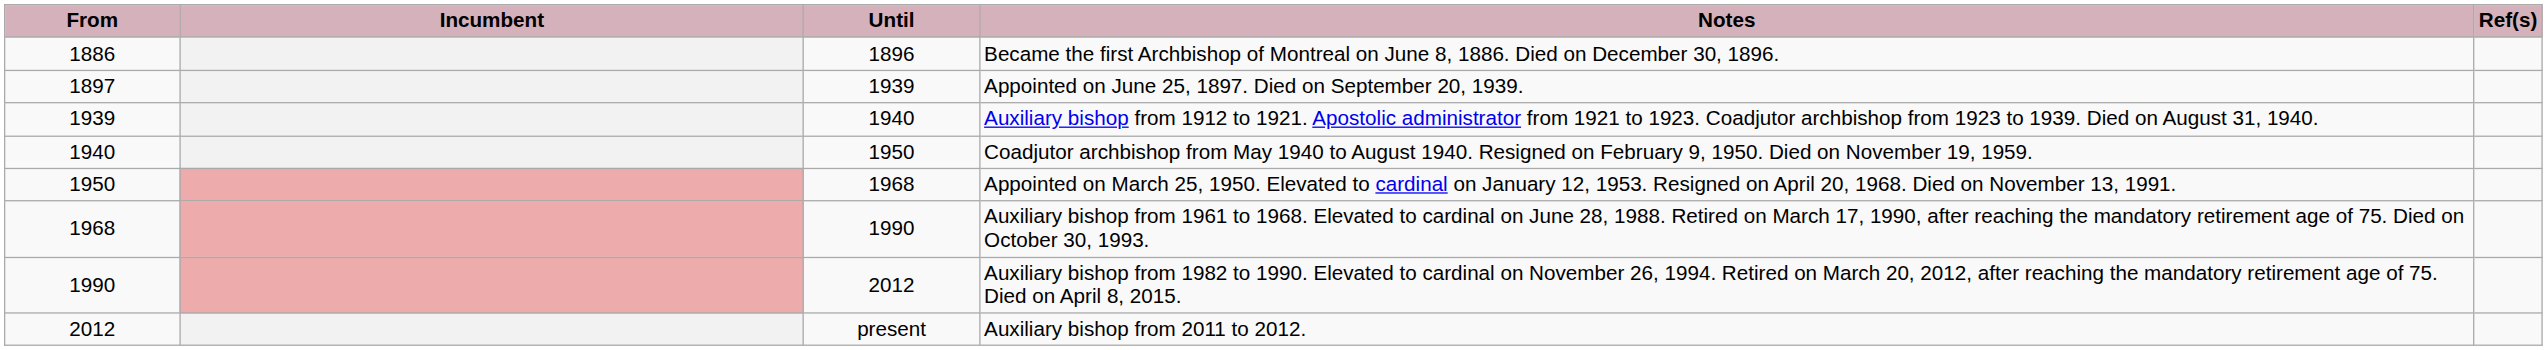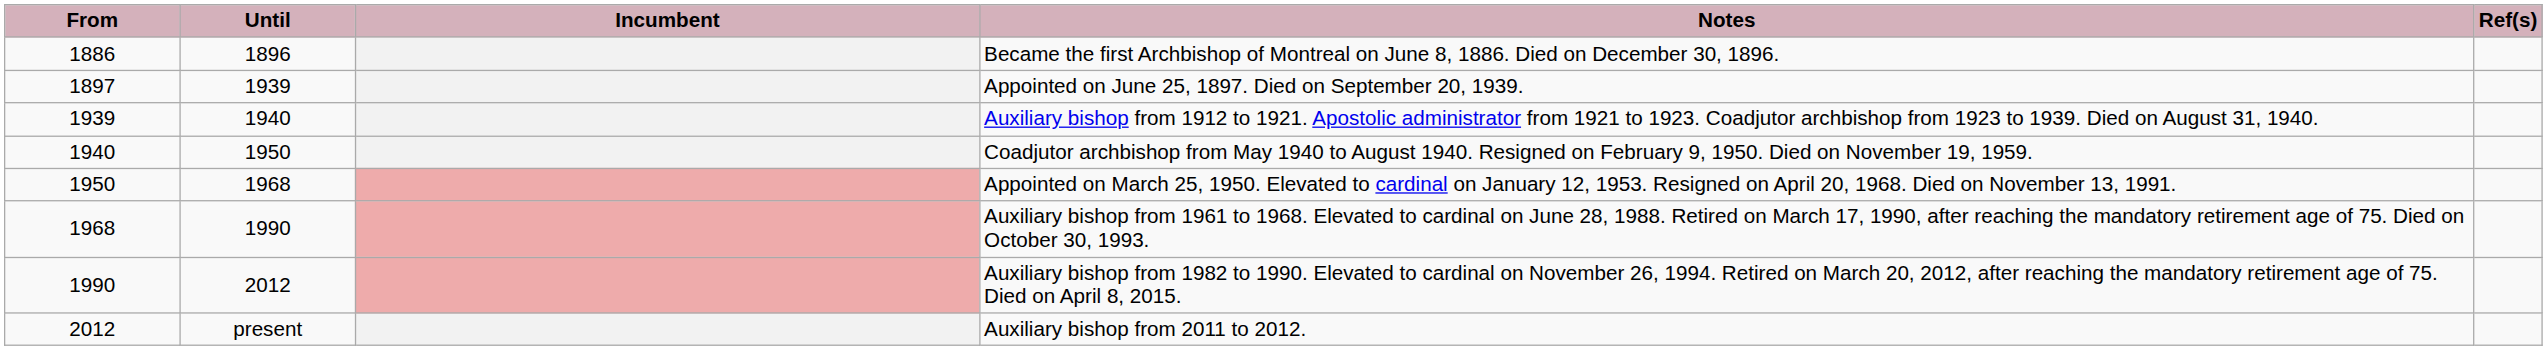columns swapped: Until <-> Incumbent
